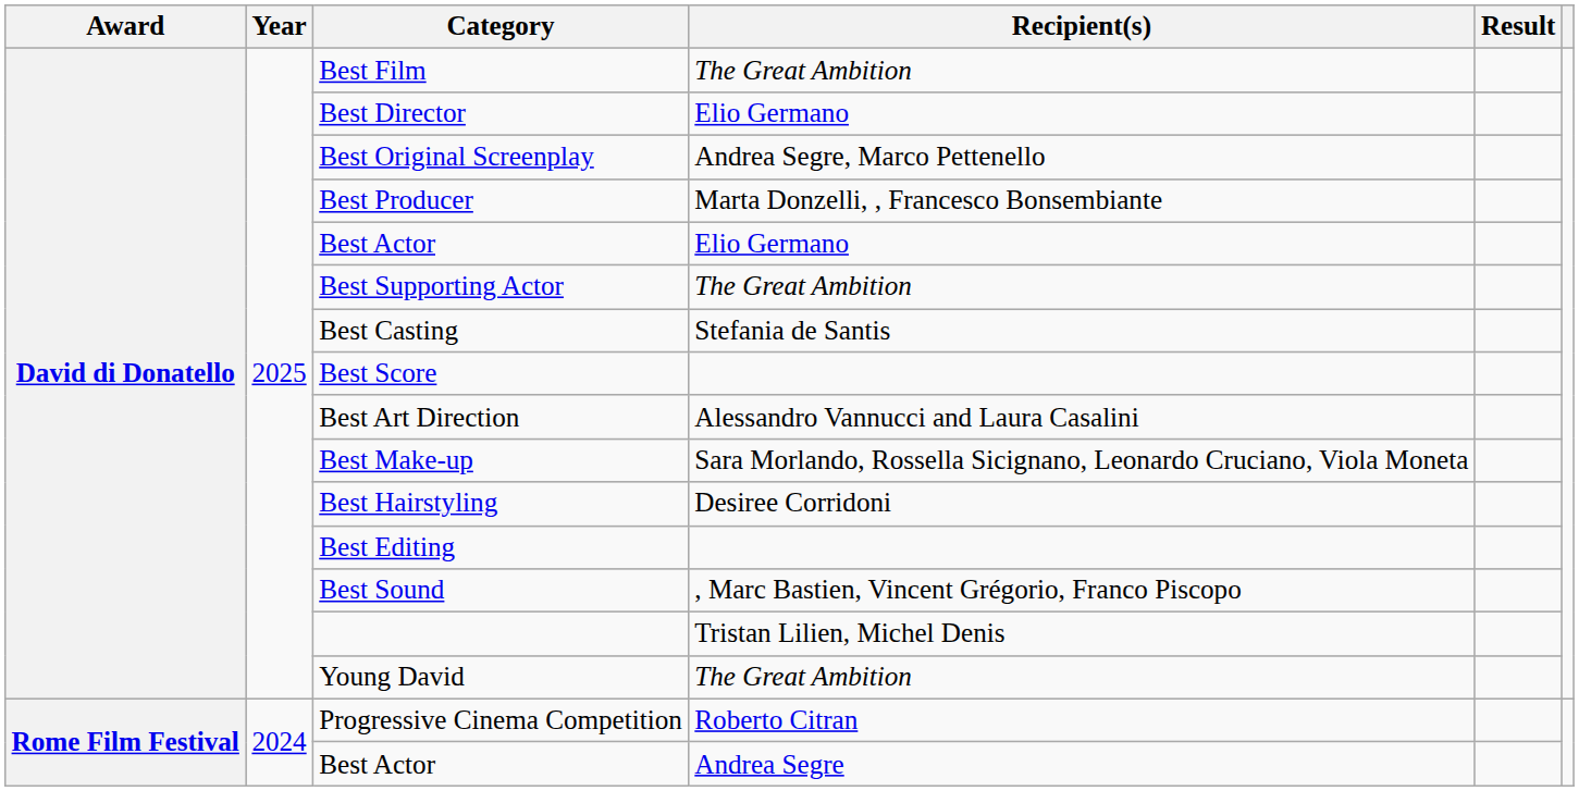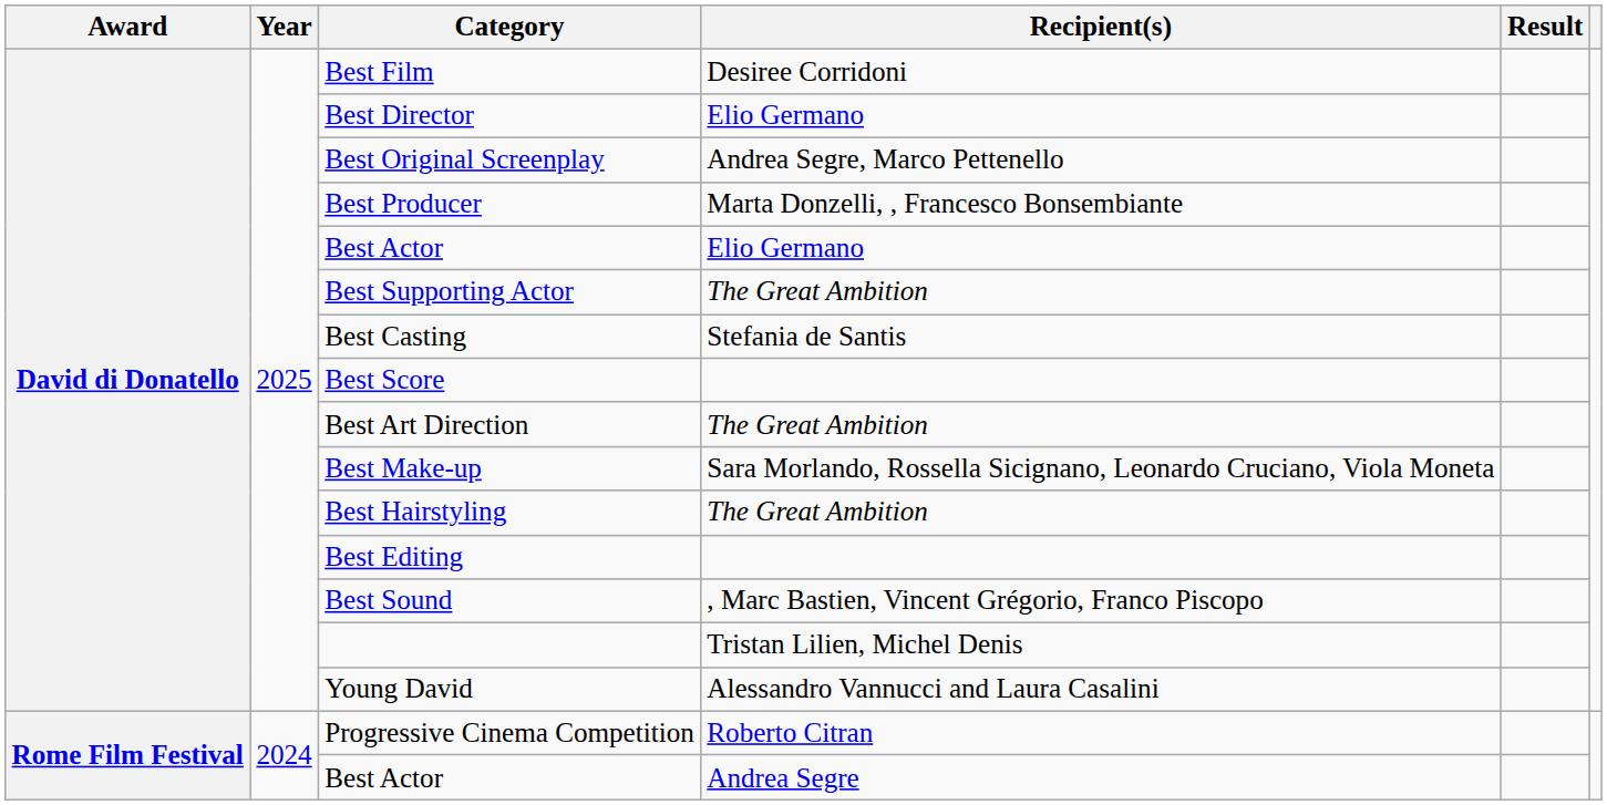Best Film | Recipient(s): The Great Ambition -> Desiree Corridoni
Best Art Direction | Recipient(s): Alessandro Vannucci and Laura Casalini -> The Great Ambition
Best Hairstyling | Recipient(s): Desiree Corridoni -> The Great Ambition
Young David | Recipient(s): The Great Ambition -> Alessandro Vannucci and Laura Casalini
